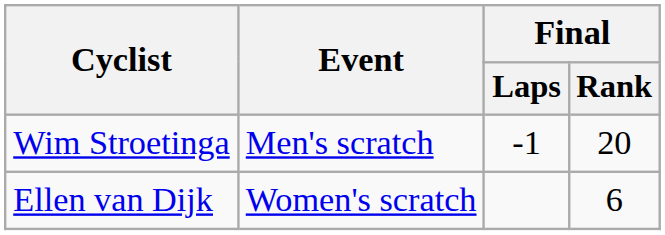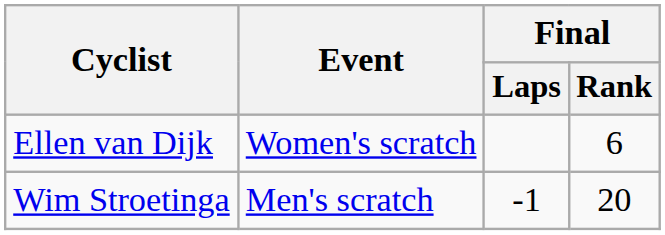rows swapped: Wim Stroetinga <-> Ellen van Dijk
